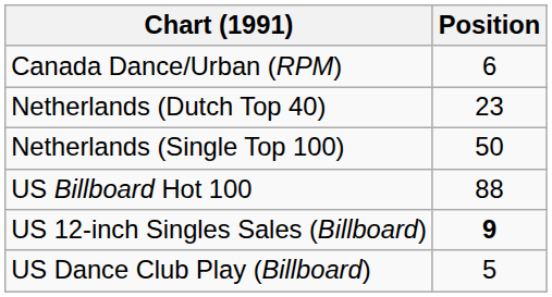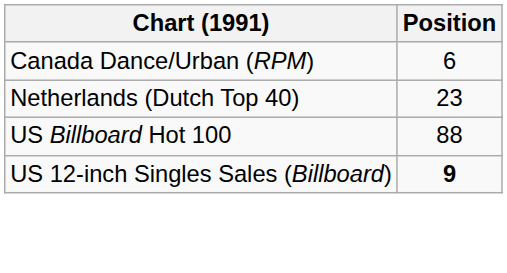- row: Netherlands (Single Top 100) | 50
- row: US Dance Club Play (Billboard) | 5
